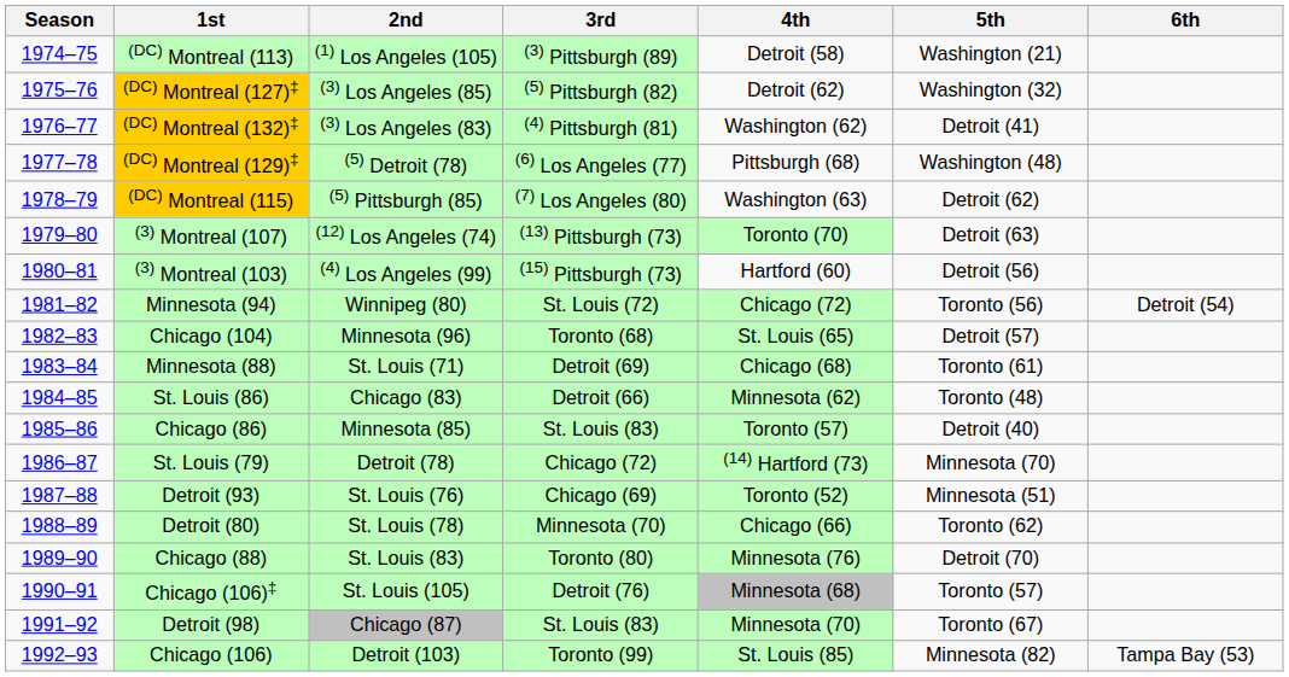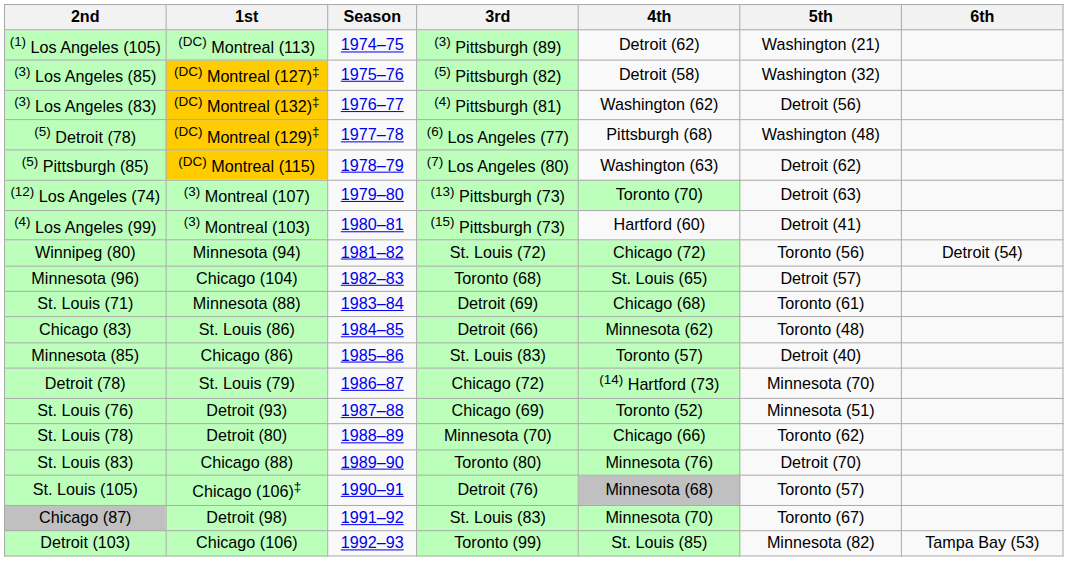columns swapped: Season <-> 2nd
(DC) Montreal (113) | 4th: Detroit (58) -> Detroit (62)
(DC) Montreal (127)‡ | 4th: Detroit (62) -> Detroit (58)
(DC) Montreal (132)‡ | 5th: Detroit (41) -> Detroit (56)
(3) Montreal (103) | 5th: Detroit (56) -> Detroit (41)
